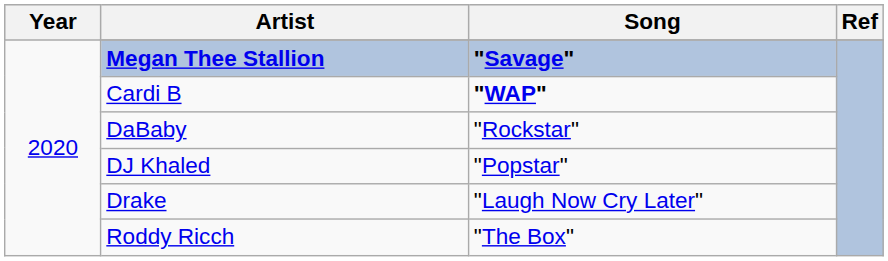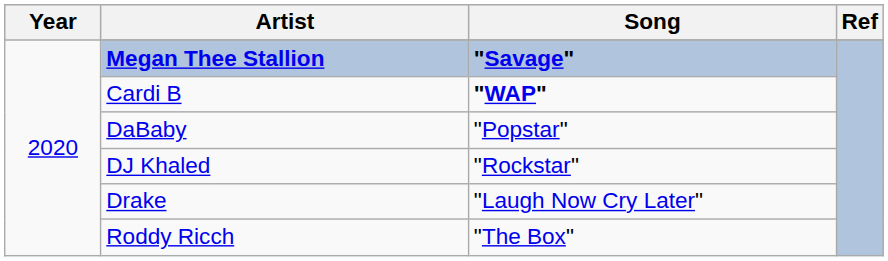DaBaby | Song: "Rockstar" -> "Popstar"
DJ Khaled | Song: "Popstar" -> "Rockstar"
